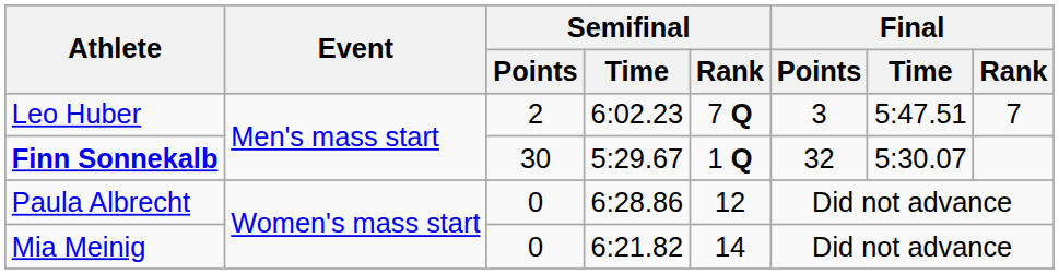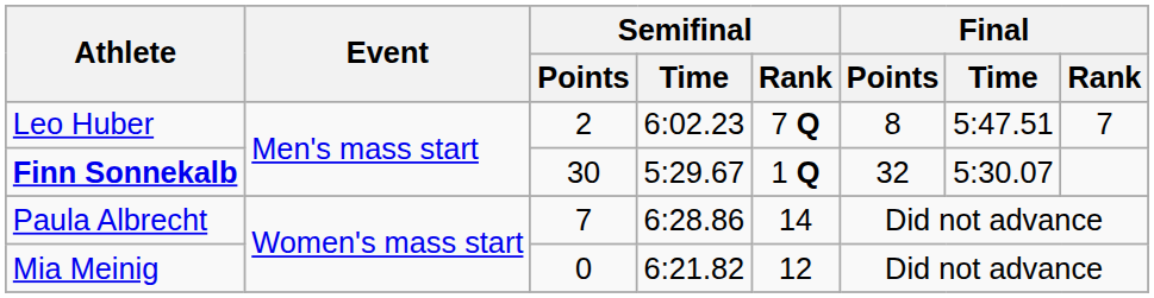Leo Huber | Final / Points: 3 -> 8
Paula Albrecht | Semifinal / Points: 0 -> 7
Paula Albrecht | Semifinal / Rank: 12 -> 14
Mia Meinig | Semifinal / Rank: 14 -> 12
